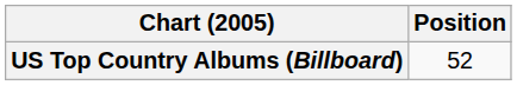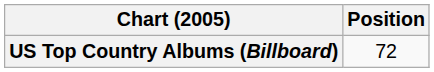US Top Country Albums (Billboard) | Position: 52 -> 72
